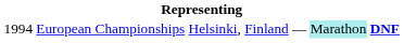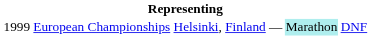European Championships | column 1: 1994 -> 1999
European Championships | column 6: bold -> normal
